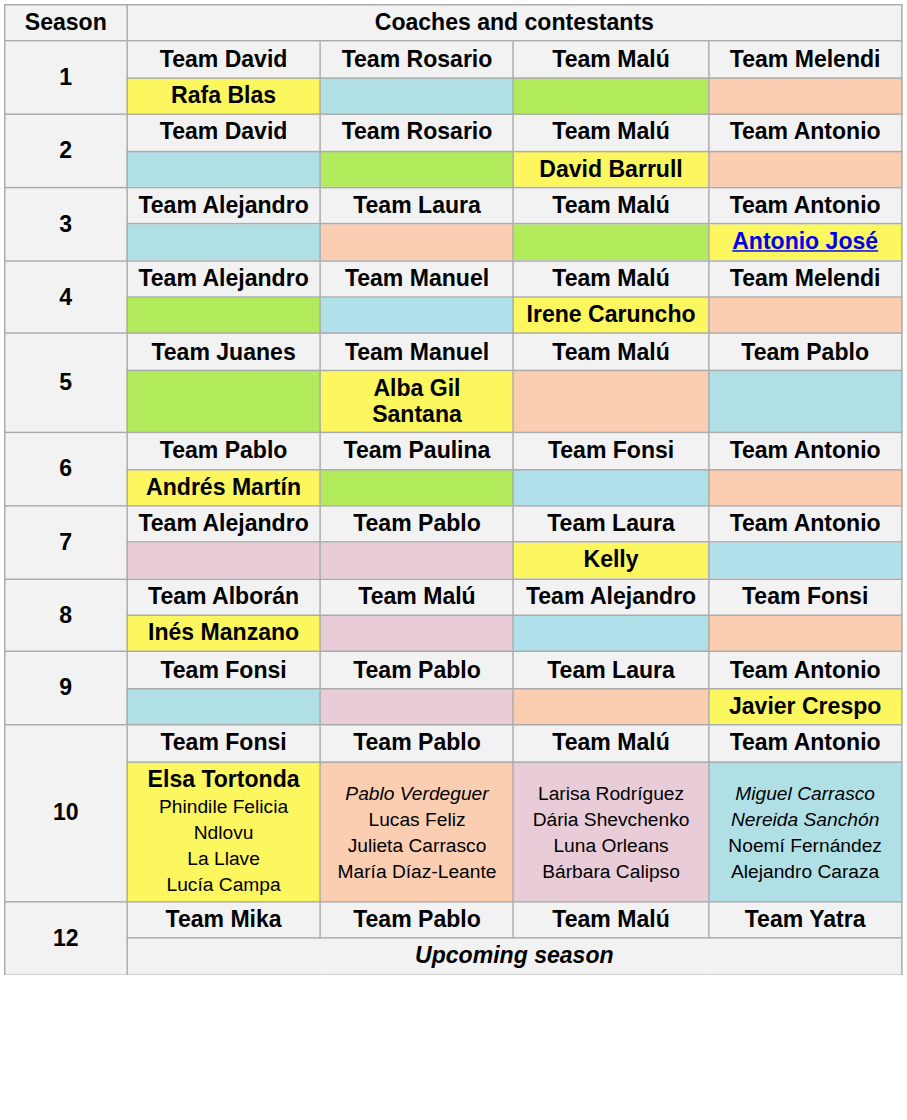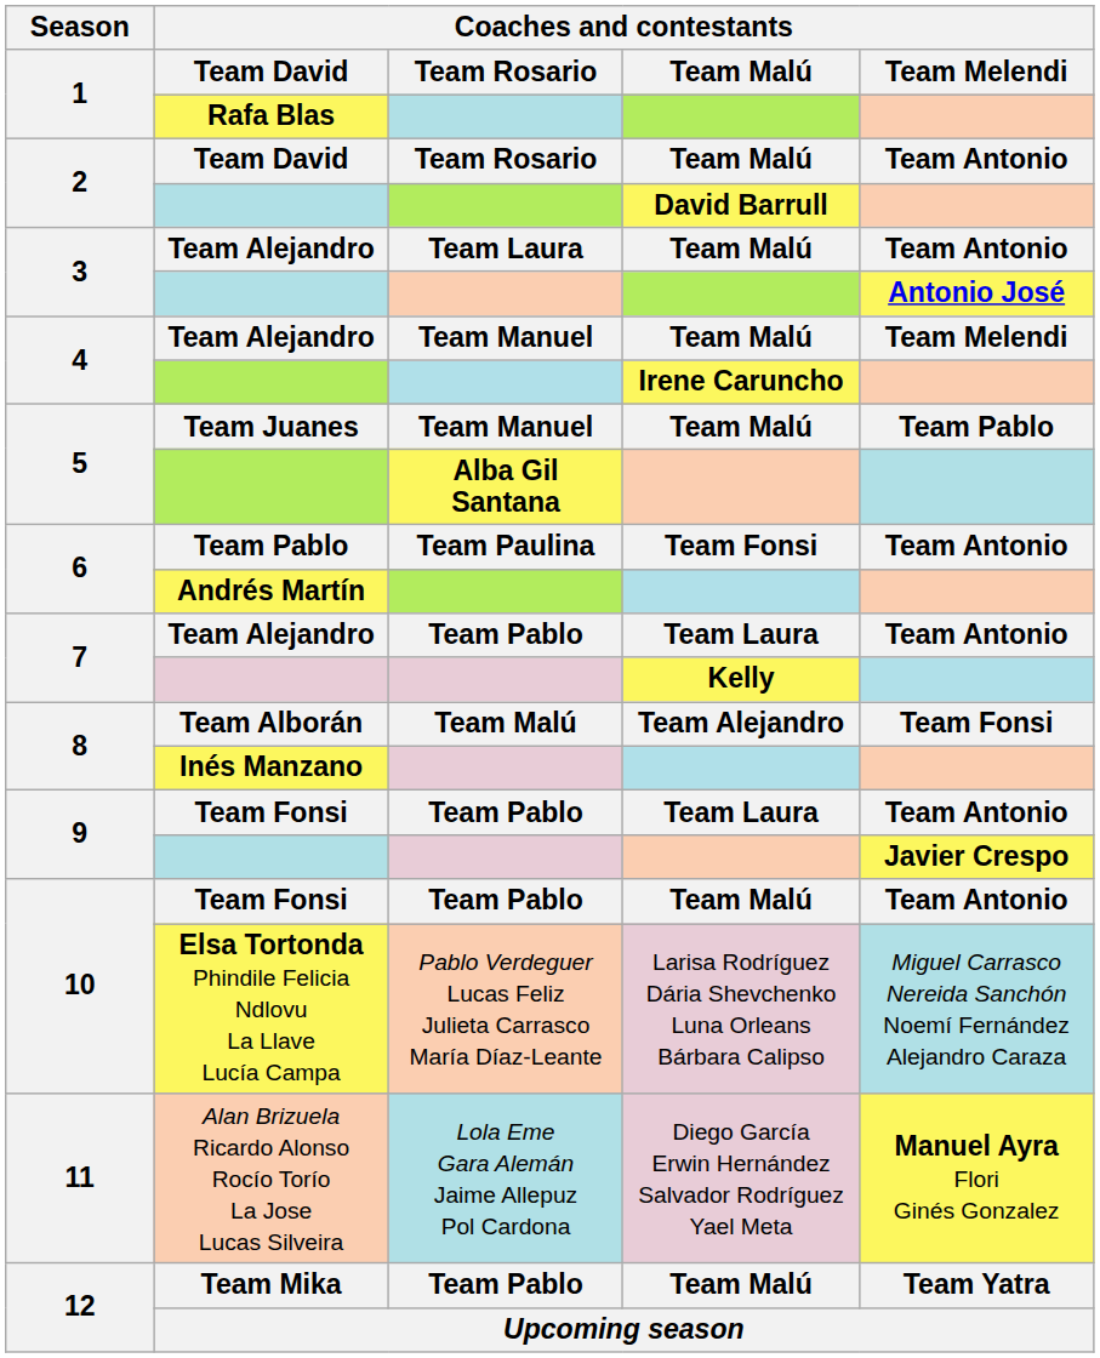+ row: 11 | Alan Brizuela Ricardo Alonso Rocío Torío La Jose Lucas Silveira | Lola Eme Gara Alemán Jaime Allepuz Pol Cardona | Diego García Erwin Hernández Salvador Rodríguez Yael Meta | Manuel Ayra Flori Ginés Gonzalez
